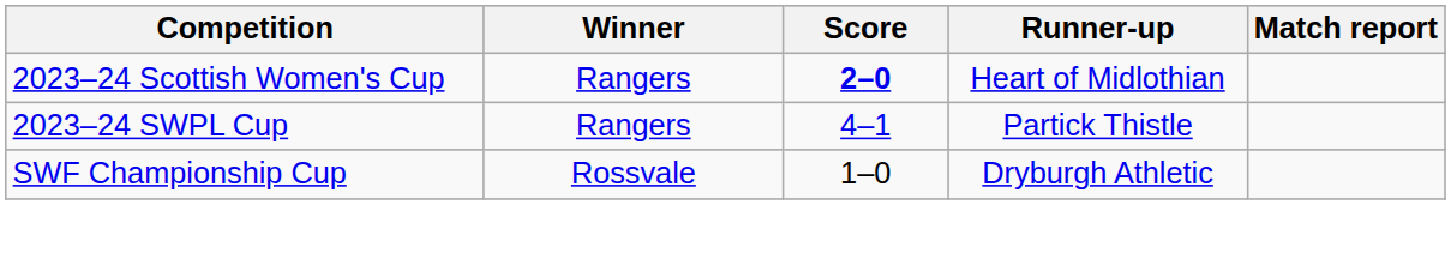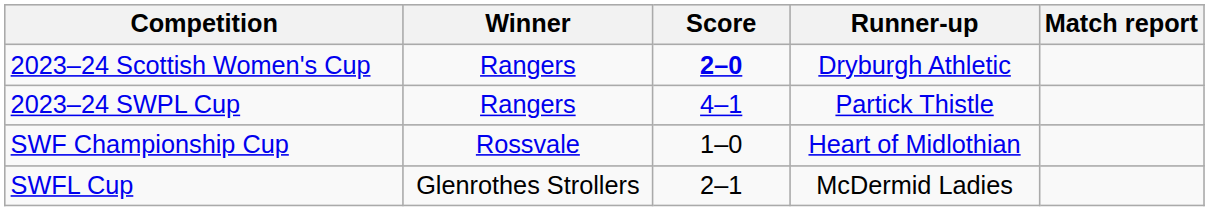2023–24 Scottish Women's Cup | Runner-up: Heart of Midlothian -> Dryburgh Athletic
SWF Championship Cup | Runner-up: Dryburgh Athletic -> Heart of Midlothian
+ row: SWFL Cup | Glenrothes Strollers | 2–1 | McDermid Ladies
